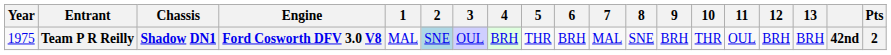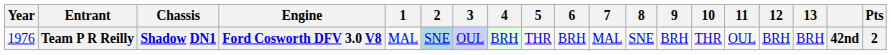Team P R Reilly | Year: 1975 -> 1976
